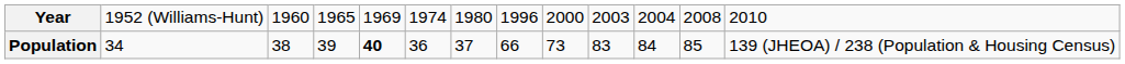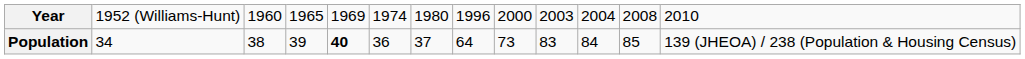Population | column 8: 66 -> 64
